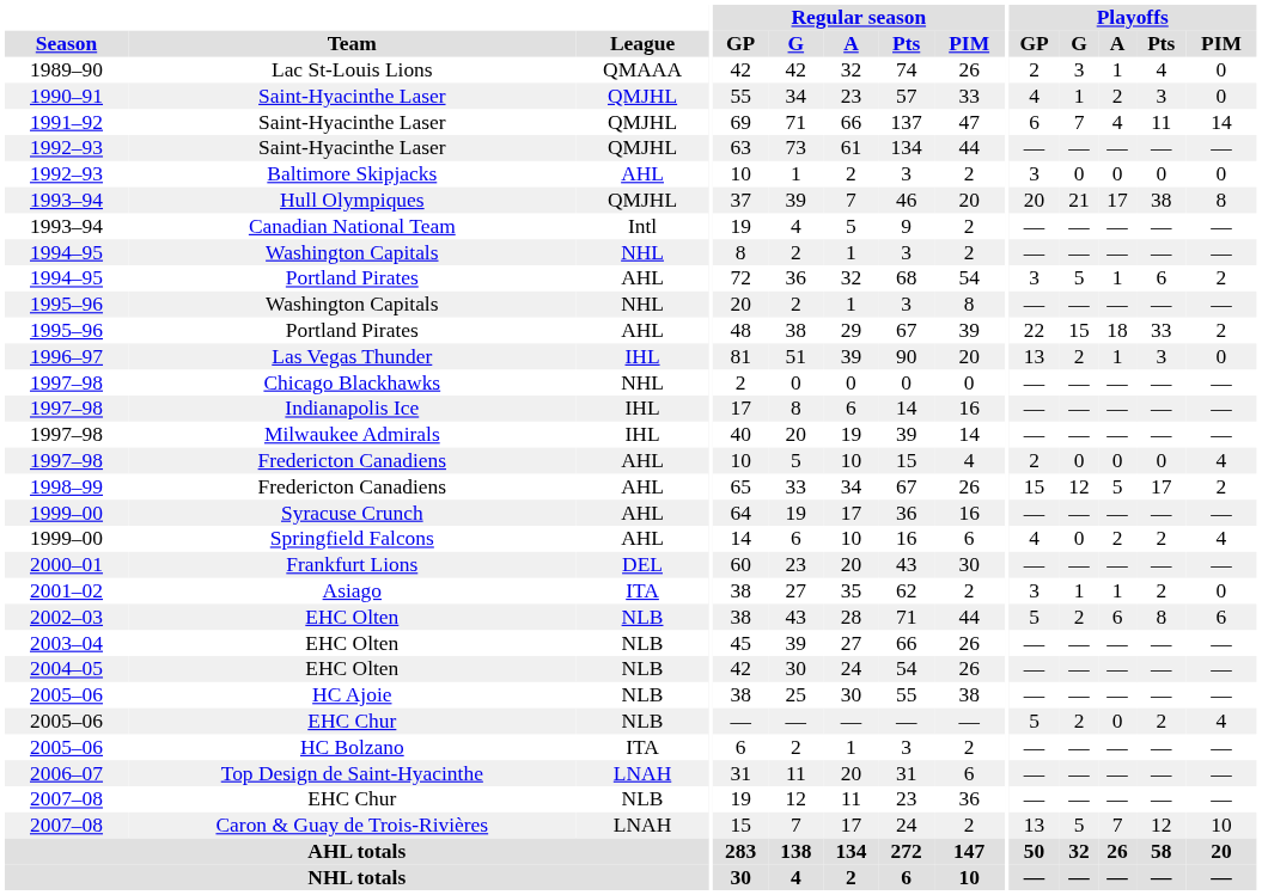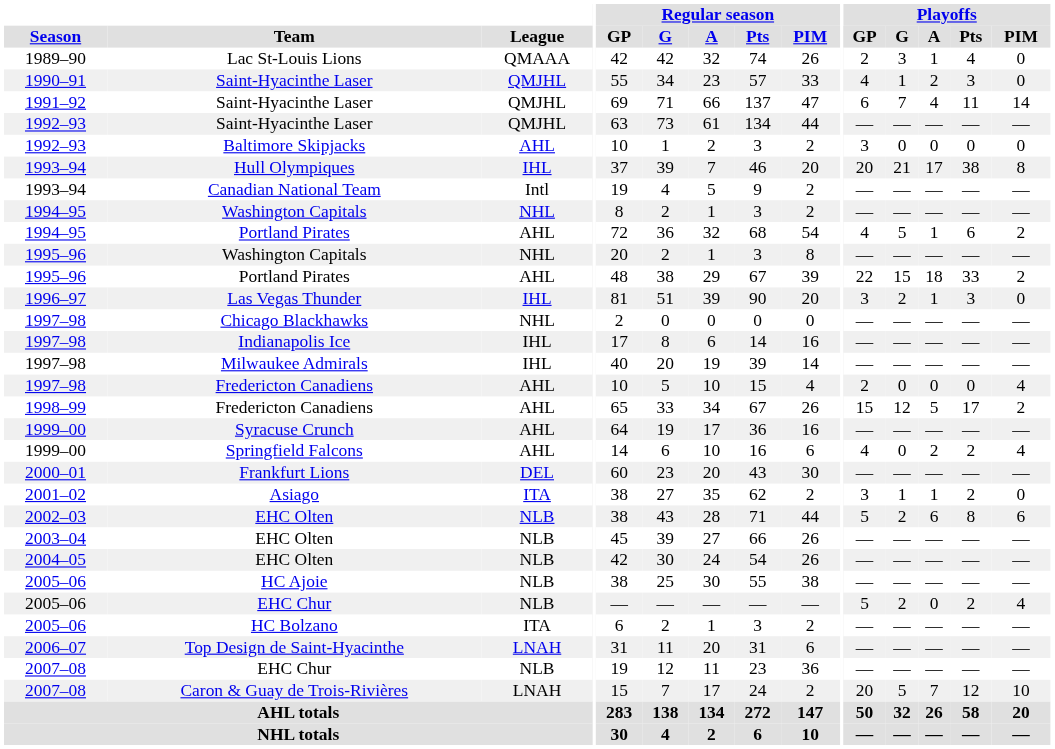Hull Olympiques | League: QMJHL -> IHL
1994–95 / Portland Pirates | Playoffs / GP: 3 -> 4
Las Vegas Thunder | Playoffs / GP: 13 -> 3
Caron & Guay de Trois-Rivières | Playoffs / GP: 13 -> 20
